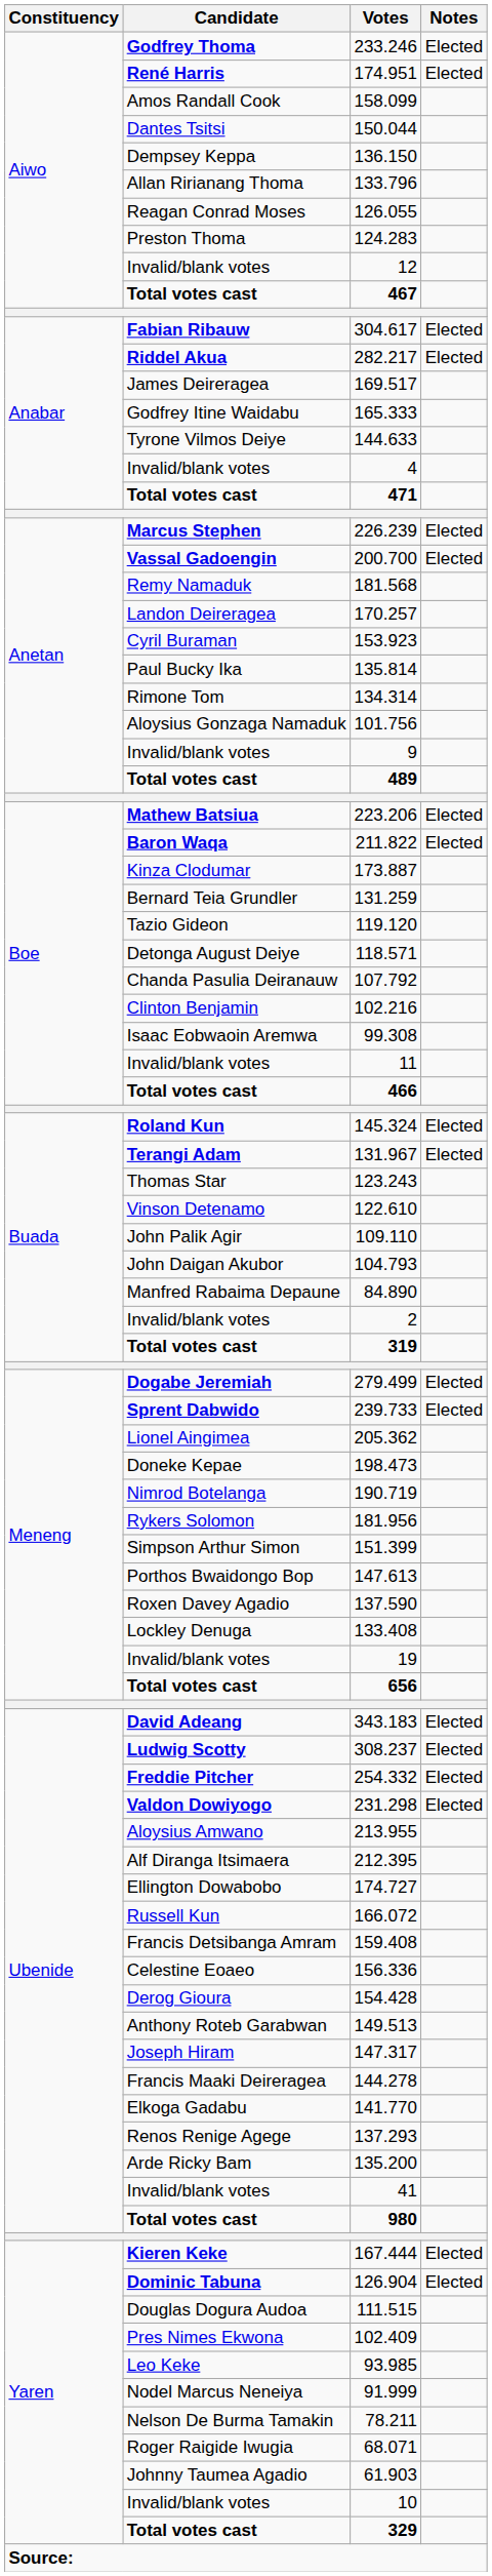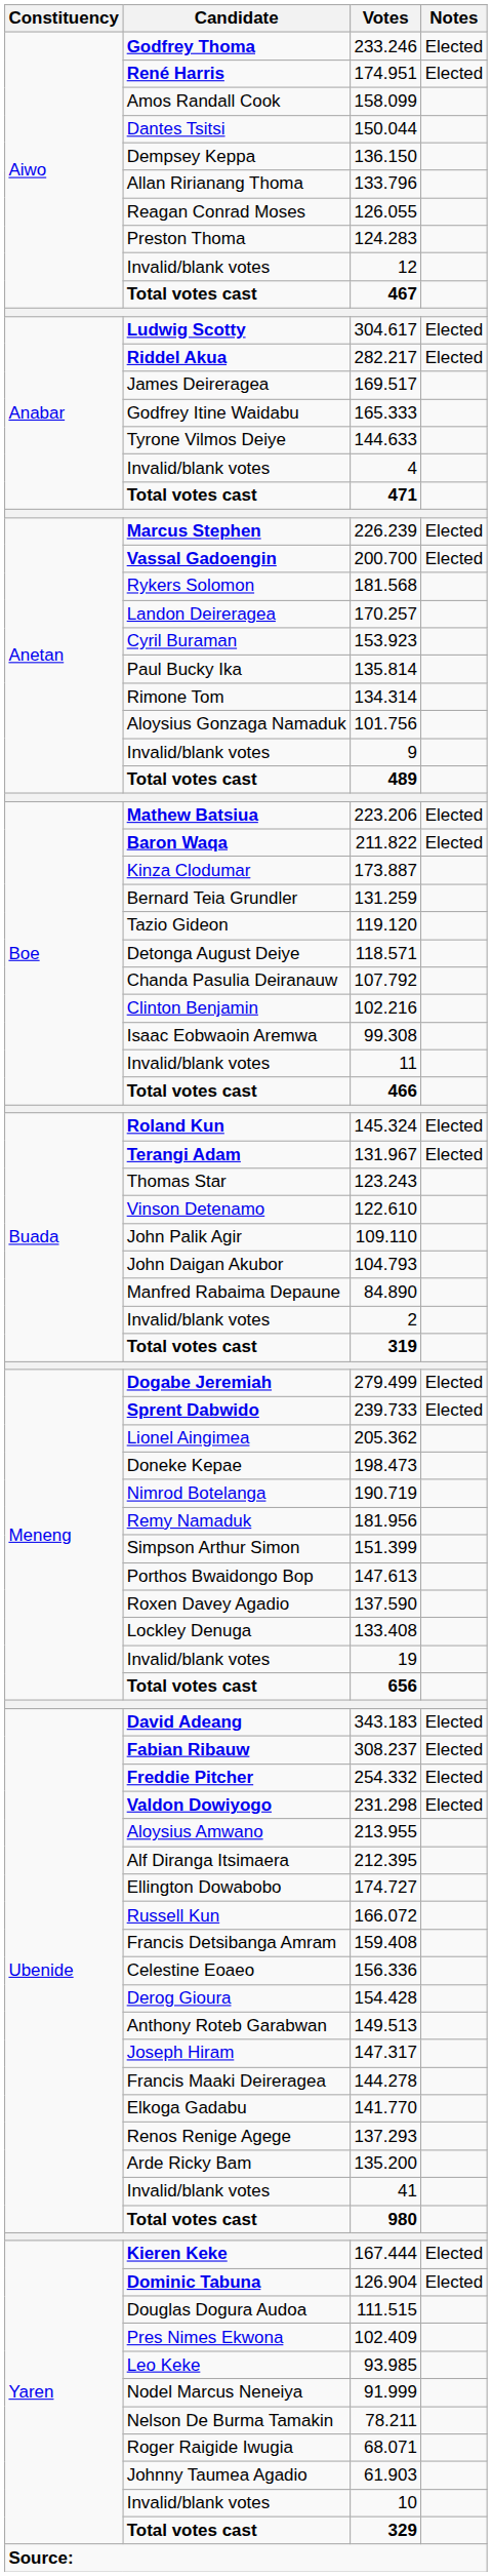304.617 | Candidate: Fabian Ribauw -> Ludwig Scotty
181.568 | Candidate: Remy Namaduk -> Rykers Solomon
181.956 | Candidate: Rykers Solomon -> Remy Namaduk
308.237 | Candidate: Ludwig Scotty -> Fabian Ribauw
